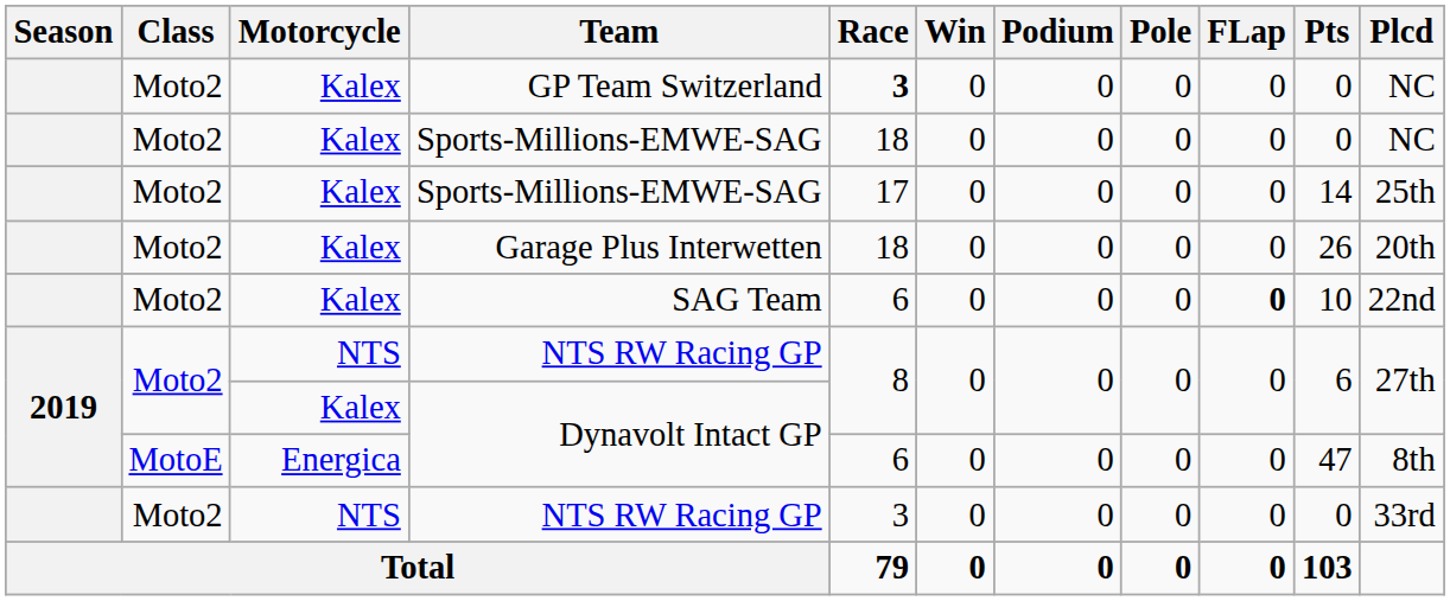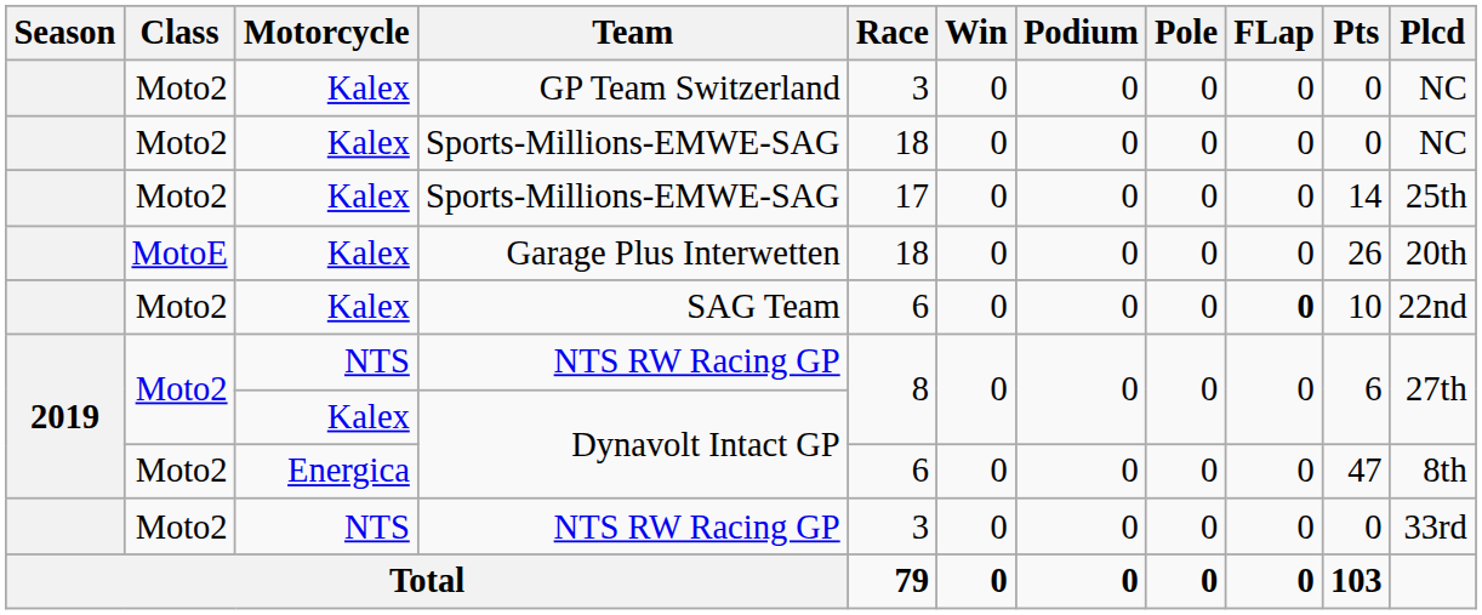GP Team Switzerland | Race: bold -> normal
Garage Plus Interwetten | Class: Moto2 -> MotoE
Energica / Dynavolt Intact GP | Class: MotoE -> Moto2
